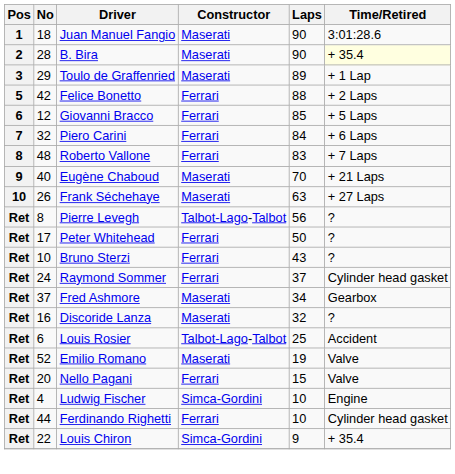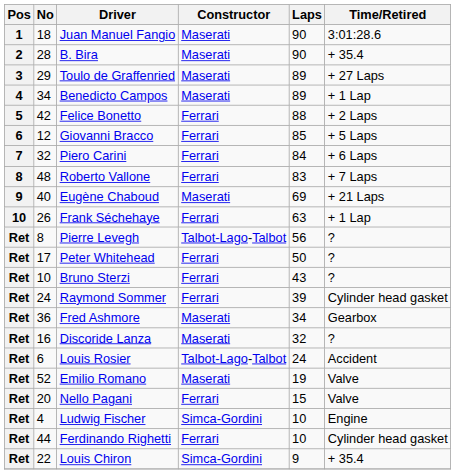B. Bira | Time/Retired: lightyellow background -> no background
Toulo de Graffenried | Time/Retired: + 1 Lap -> + 27 Laps
+ row: 4 | 34 | Benedicto Campos | Maserati | 89 | + 1 Lap
Eugène Chaboud | Laps: 70 -> 69
Frank Séchehaye | Constructor: Maserati -> Ferrari
Frank Séchehaye | Time/Retired: + 27 Laps -> + 1 Lap
Raymond Sommer | Laps: 37 -> 39
Fred Ashmore | No: 37 -> 36
Louis Rosier | Laps: 25 -> 24
